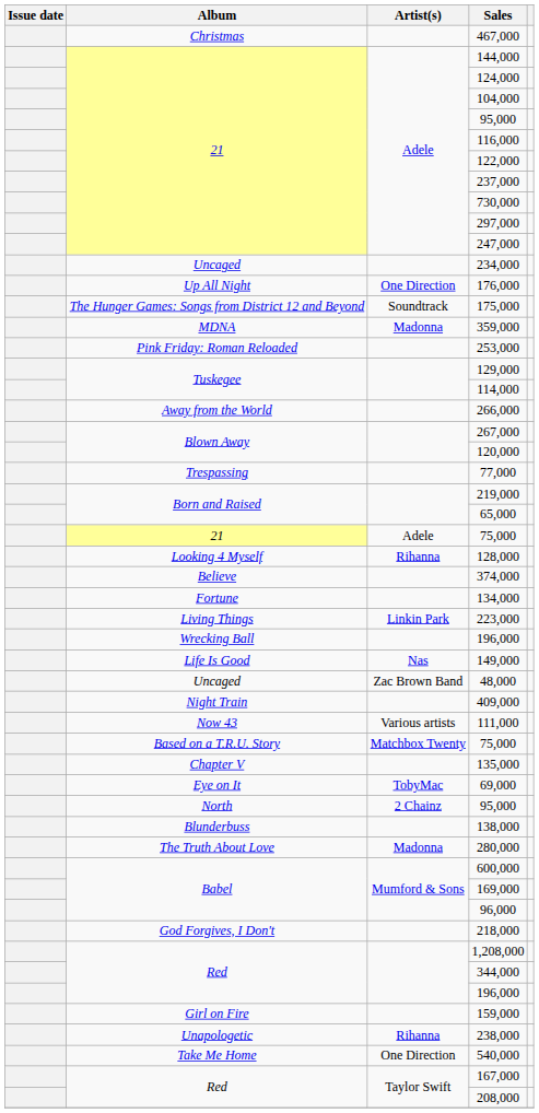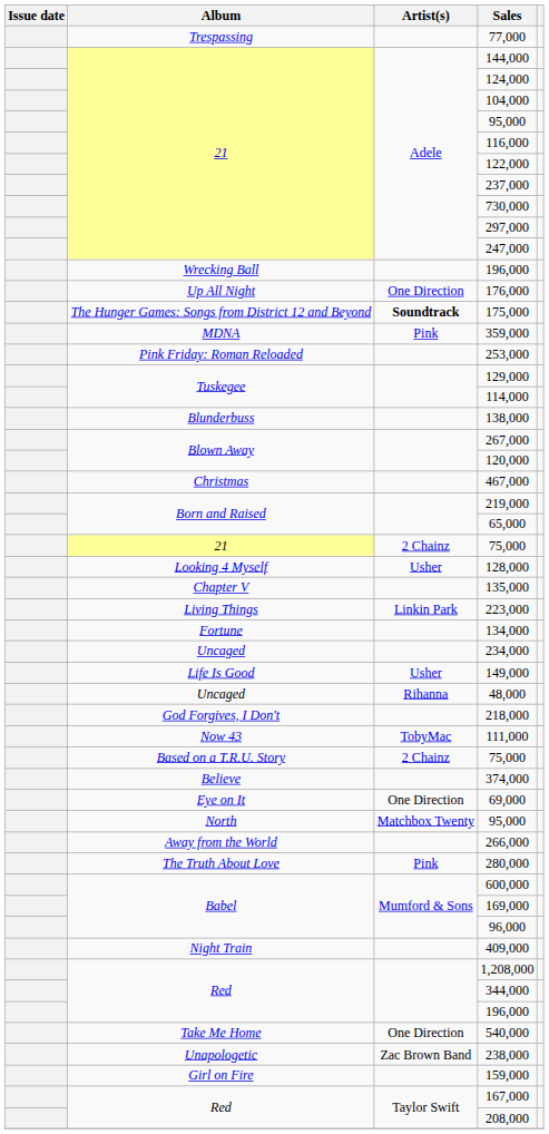rows swapped: 467,000 <-> 77,000
rows swapped: Wrecking Ball / 196,000 <-> 234,000
175,000 | Artist(s): normal -> bold
359,000 | Artist(s): Madonna -> Pink
rows swapped: 138,000 <-> 266,000
21 / 75,000 | Artist(s): Adele -> 2 Chainz
128,000 | Artist(s): Rihanna -> Usher
rows swapped: 374,000 <-> 135,000
rows swapped: 223,000 <-> 134,000
149,000 | Artist(s): Nas -> Usher
48,000 | Artist(s): Zac Brown Band -> Rihanna
rows swapped: 218,000 <-> 409,000
111,000 | Artist(s): Various artists -> TobyMac
Based on a T.R.U. Story / 75,000 | Artist(s): Matchbox Twenty -> 2 Chainz
69,000 | Artist(s): TobyMac -> One Direction
North / 95,000 | Artist(s): 2 Chainz -> Matchbox Twenty
280,000 | Artist(s): Madonna -> Pink
rows swapped: 540,000 <-> 159,000
238,000 | Artist(s): Rihanna -> Zac Brown Band
